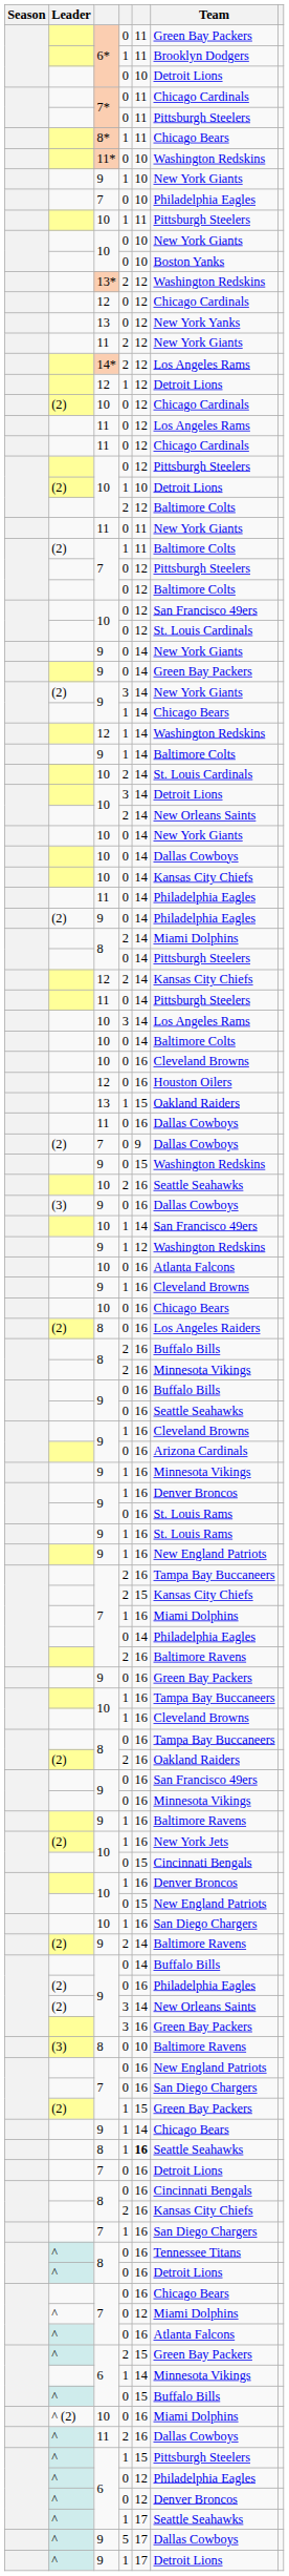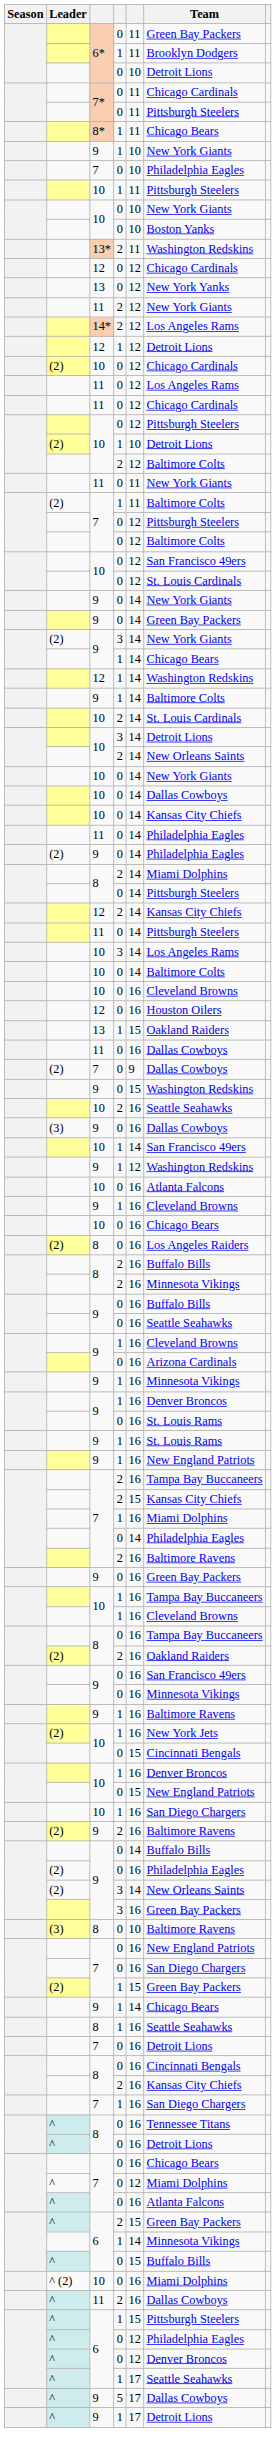- row: 11* | 0 | 10 | Washington Redskins
13* | column 5: 12 -> 11
9 / 2 | column 5: 14 -> 16
8 / 1 | column 5: bold -> normal
